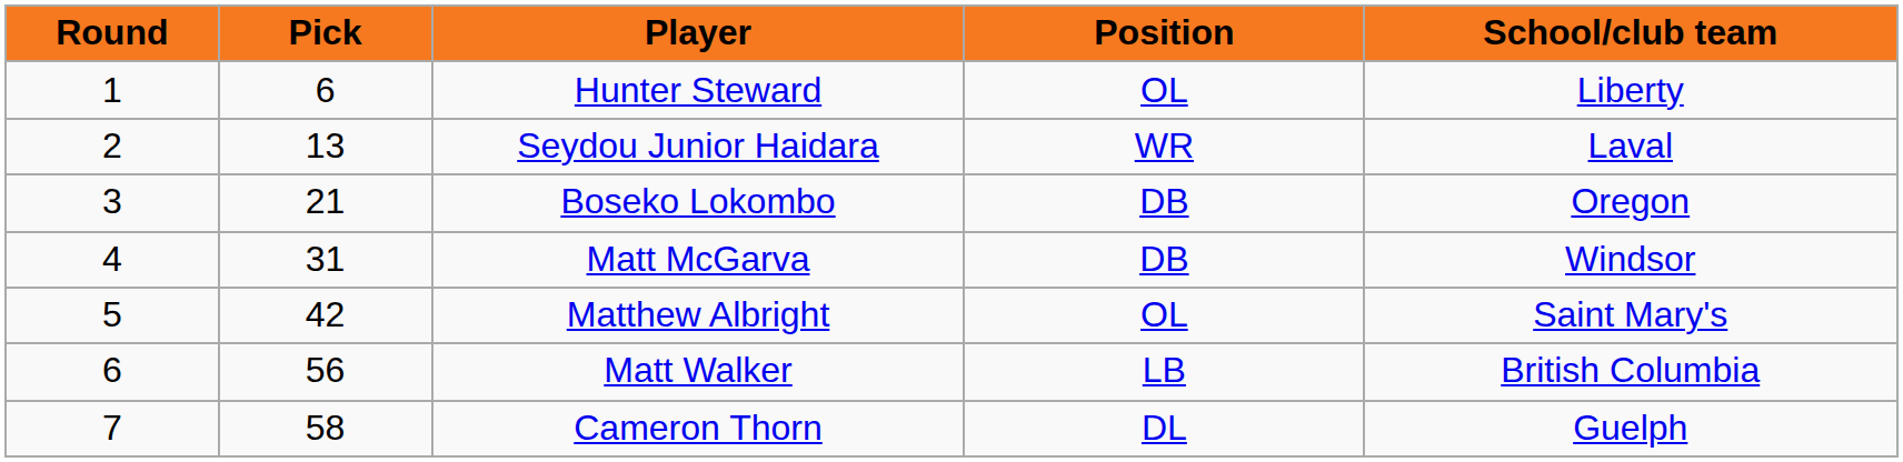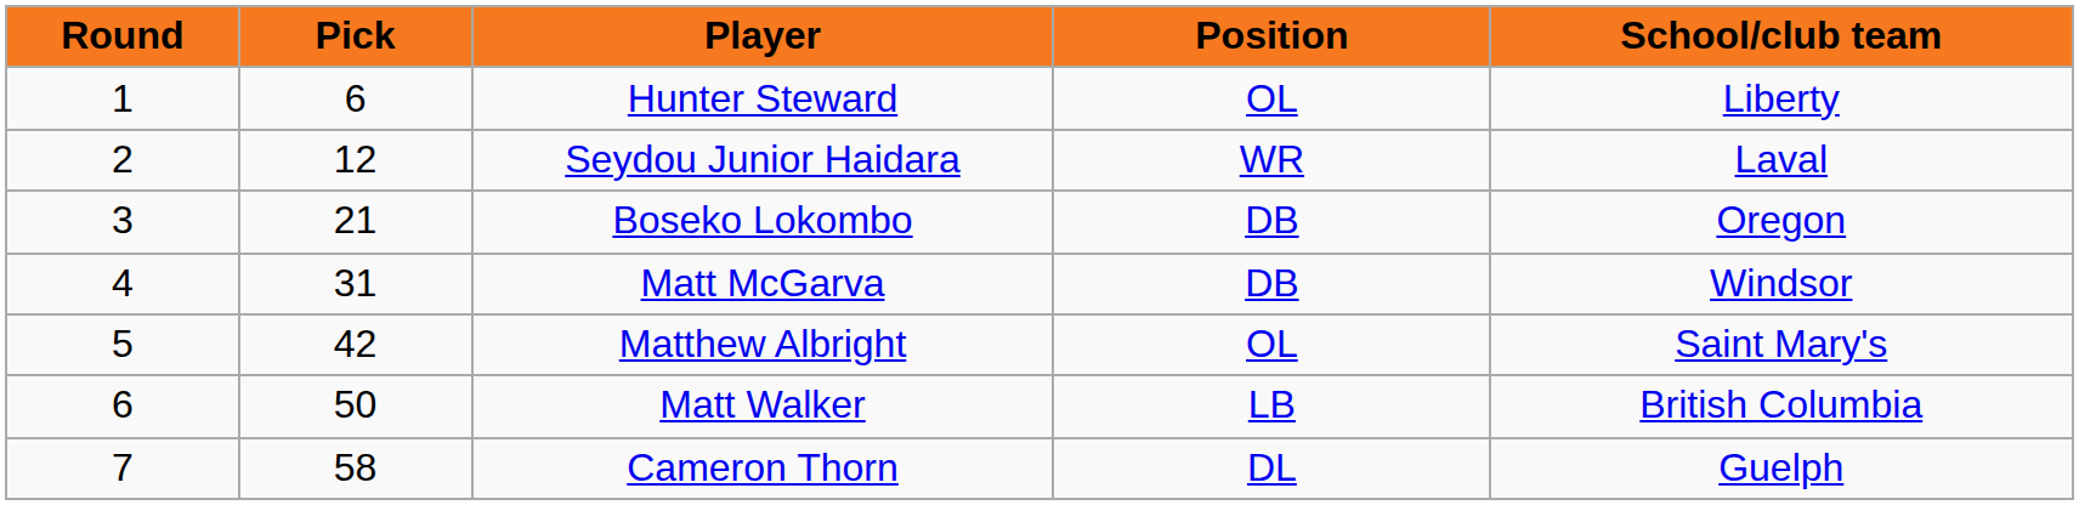Seydou Junior Haidara | Pick: 13 -> 12
Matt Walker | Pick: 56 -> 50
